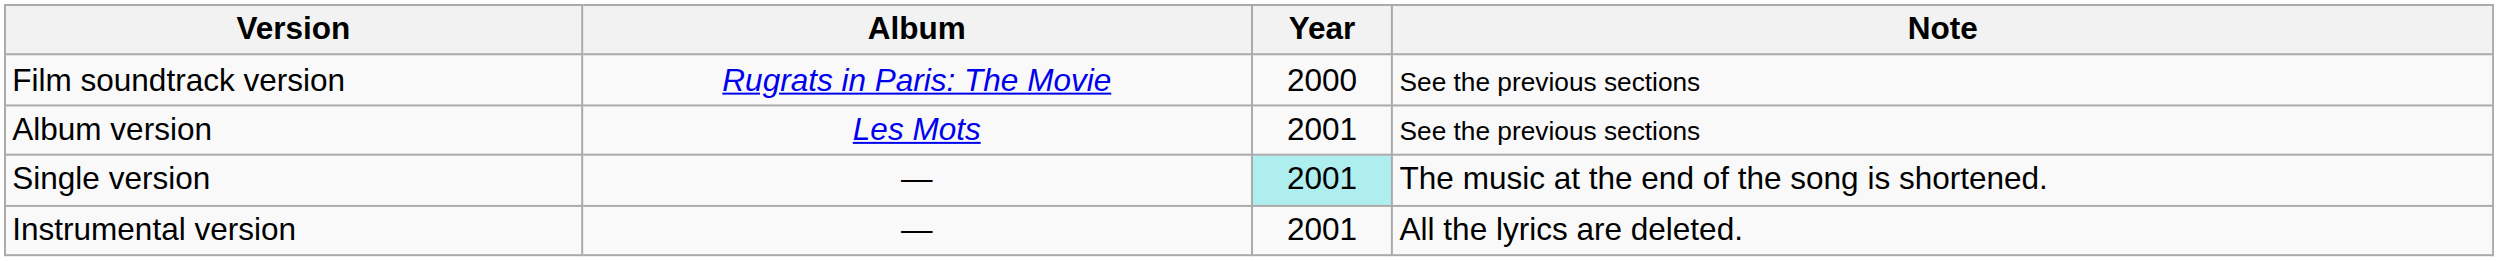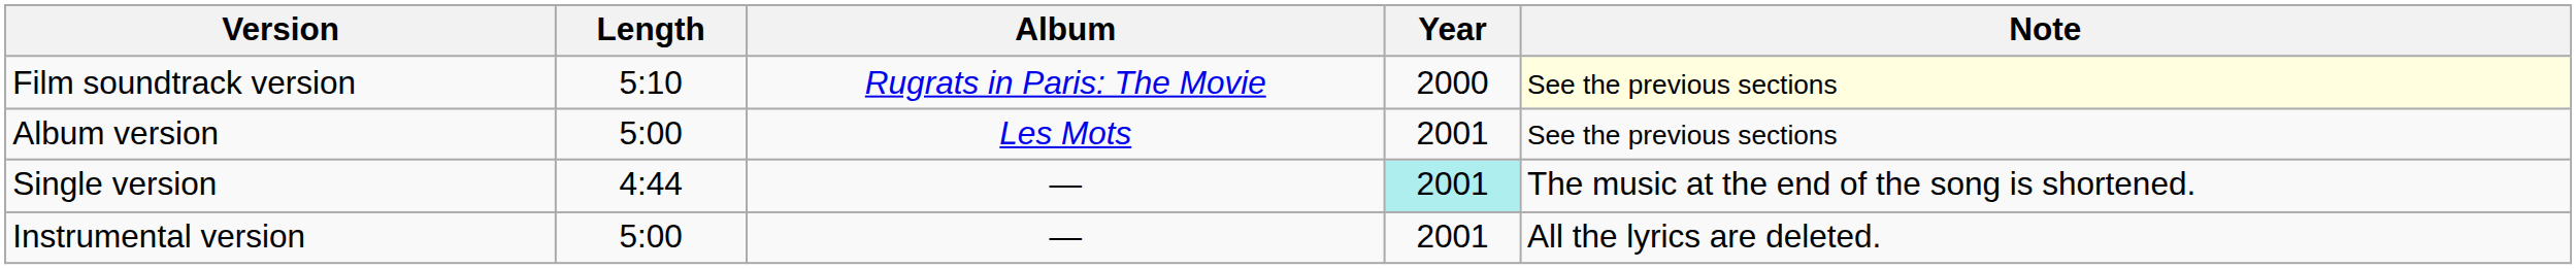+ column: Length | 5:10 | 5:00 | 4:44 | 5:00
Film soundtrack version | Note: no background -> lightyellow background
